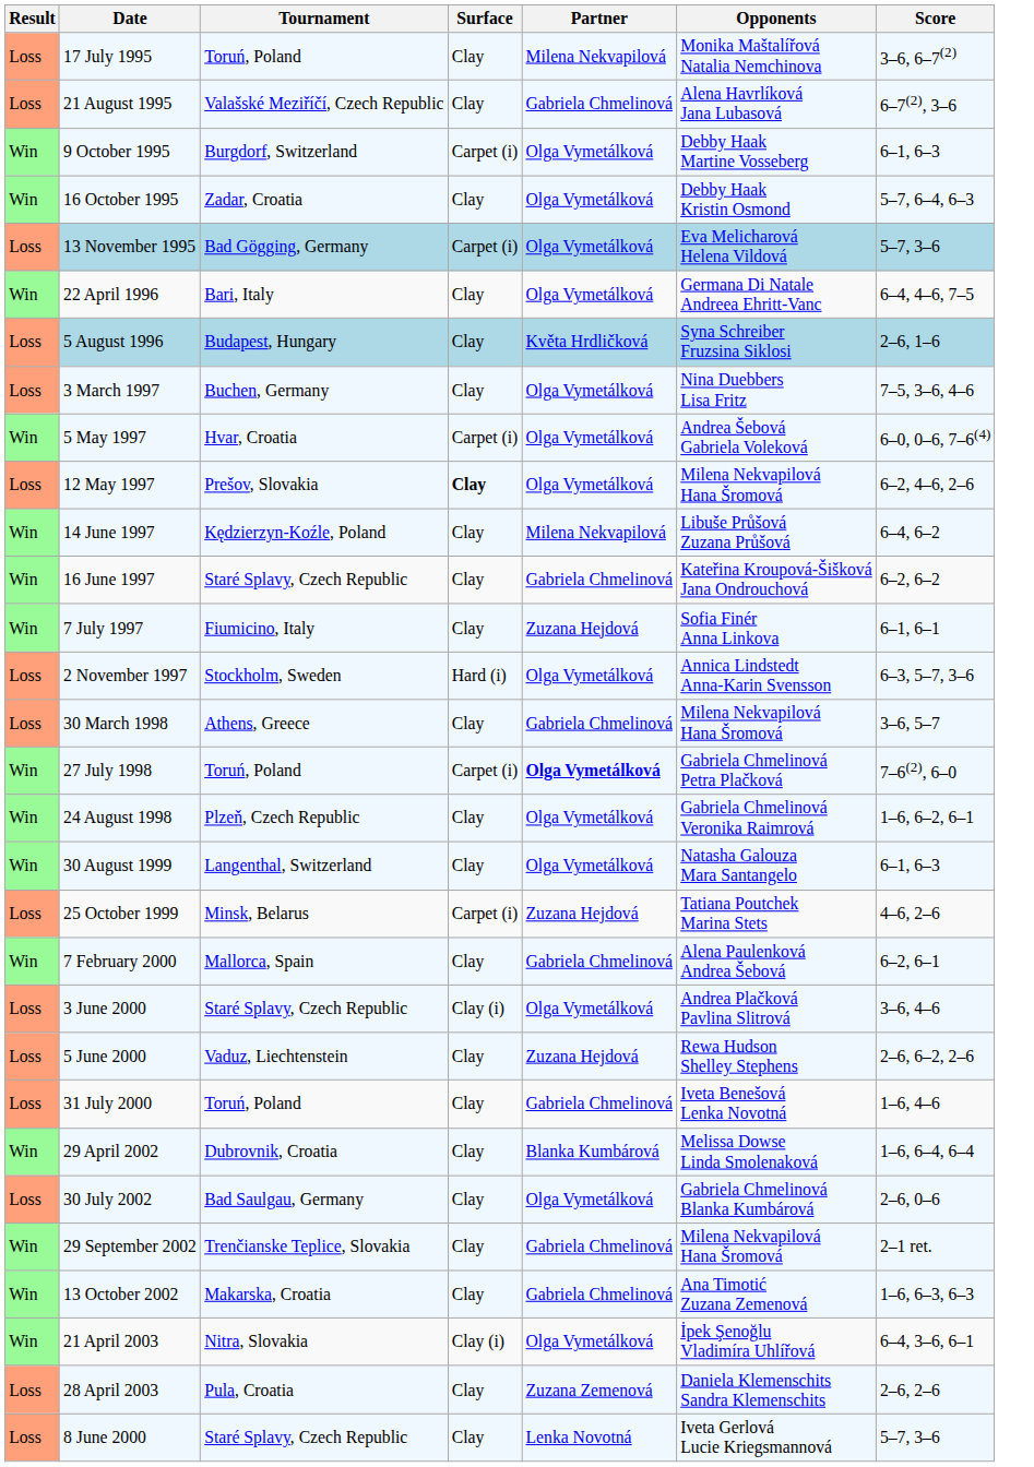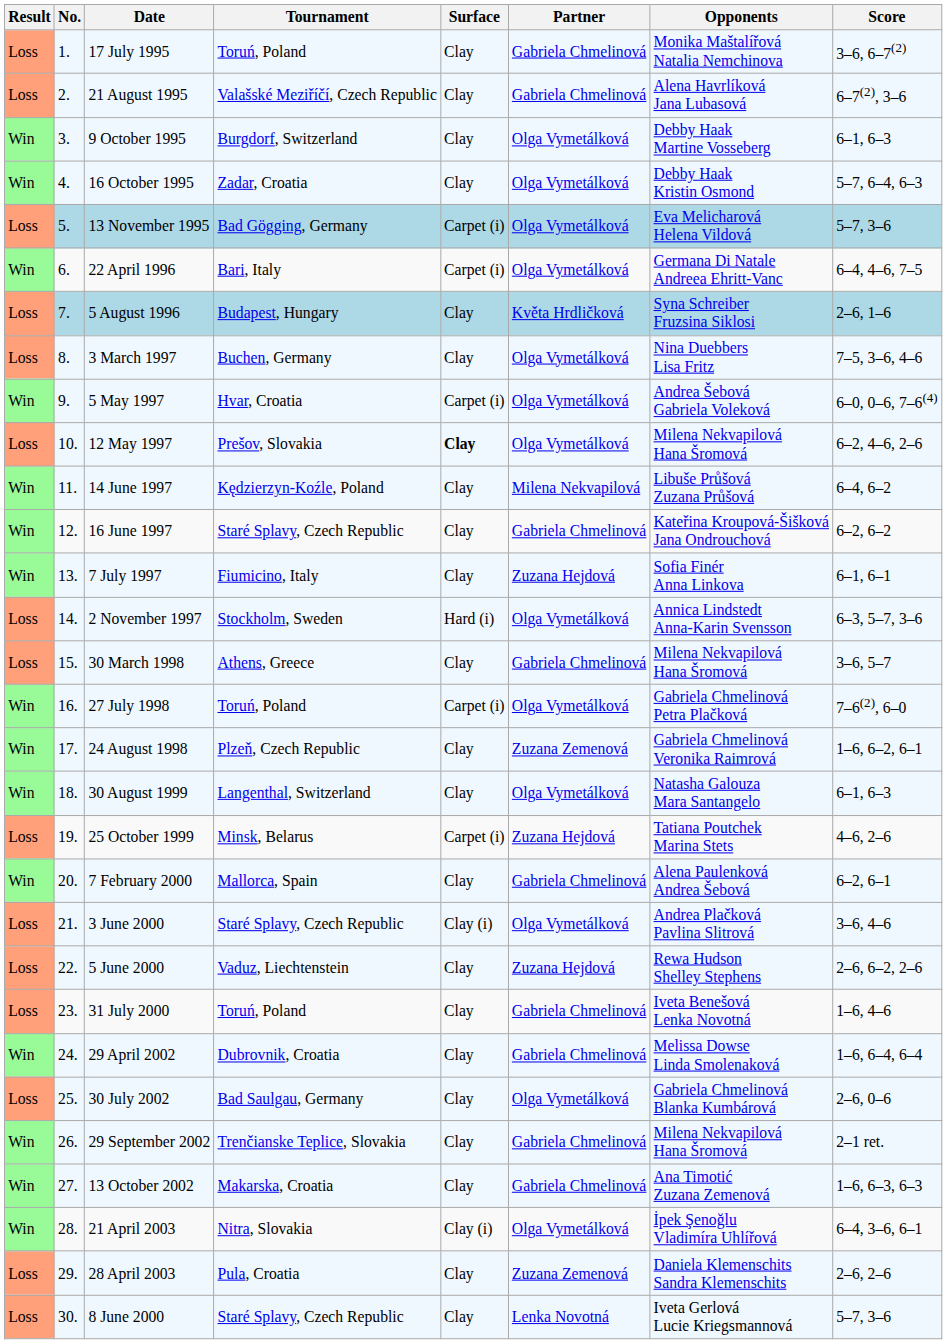+ column: No. | 1. | 2. | 3. | 4. | 5. | 6. | 7. | 8. | 9. | 10. | 11. | 12. | 13. | 14. | 15. | 16. | 17. | 18. | 19. | 20. | 21. | 22. | 23. | 24. | 25. | 26. | 27. | 28. | 29. | 30.
17 July 1995 | Partner: Milena Nekvapilová -> Gabriela Chmelinová
9 October 1995 | Surface: Carpet (i) -> Clay
22 April 1996 | Surface: Clay -> Carpet (i)
27 July 1998 | Partner: bold -> normal
24 August 1998 | Partner: Olga Vymetálková -> Zuzana Zemenová
29 April 2002 | Partner: Blanka Kumbárová -> Gabriela Chmelinová
